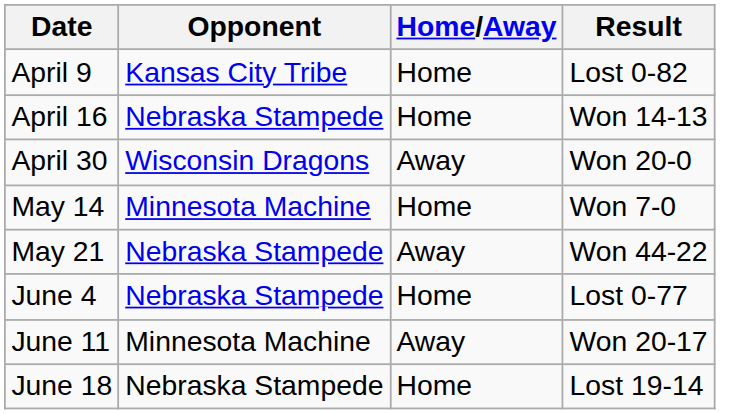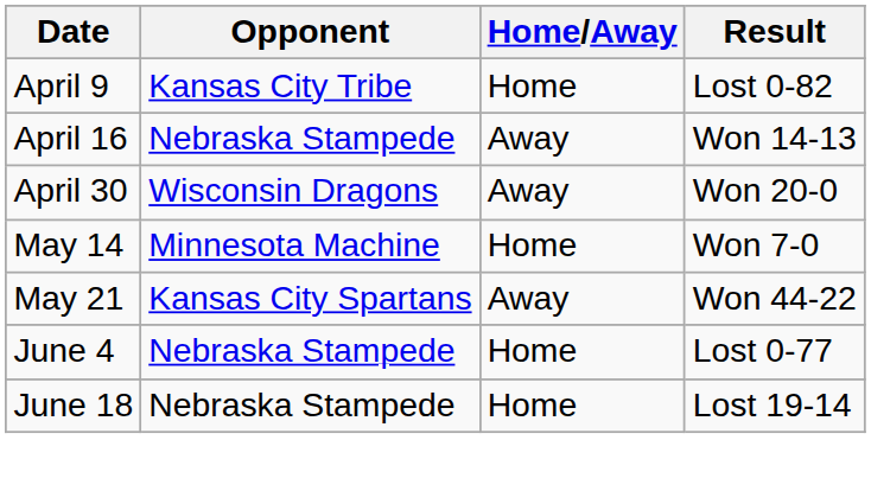April 16 | Home/Away: Home -> Away
May 21 | Opponent: Nebraska Stampede -> Kansas City Spartans
- row: June 11 | Minnesota Machine | Away | Won 20-17
